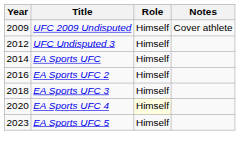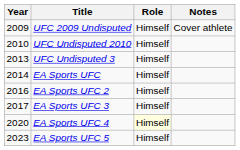+ row: 2010 | UFC Undisputed 2010 | Himself
UFC Undisputed 3 | Year: 2012 -> 2013
EA Sports UFC 3 | Year: 2018 -> 2017
